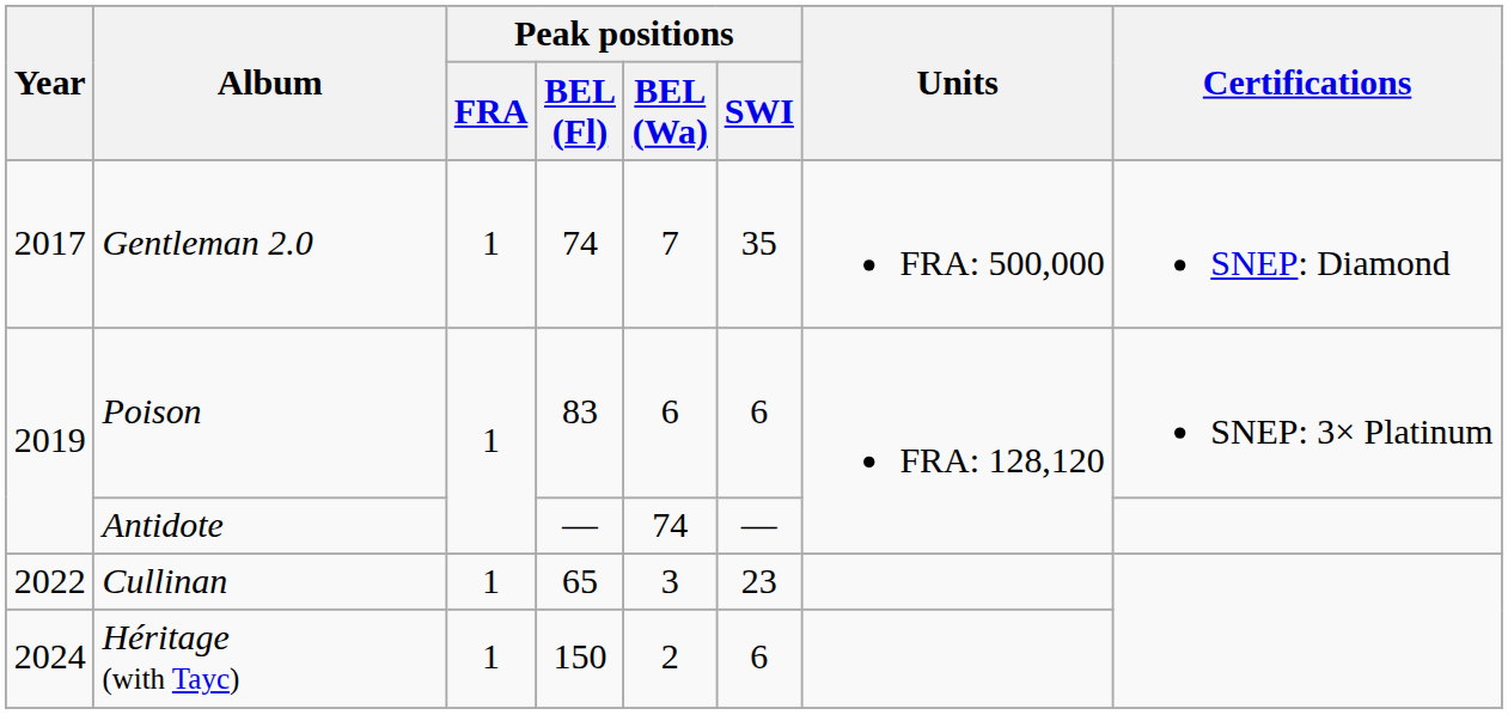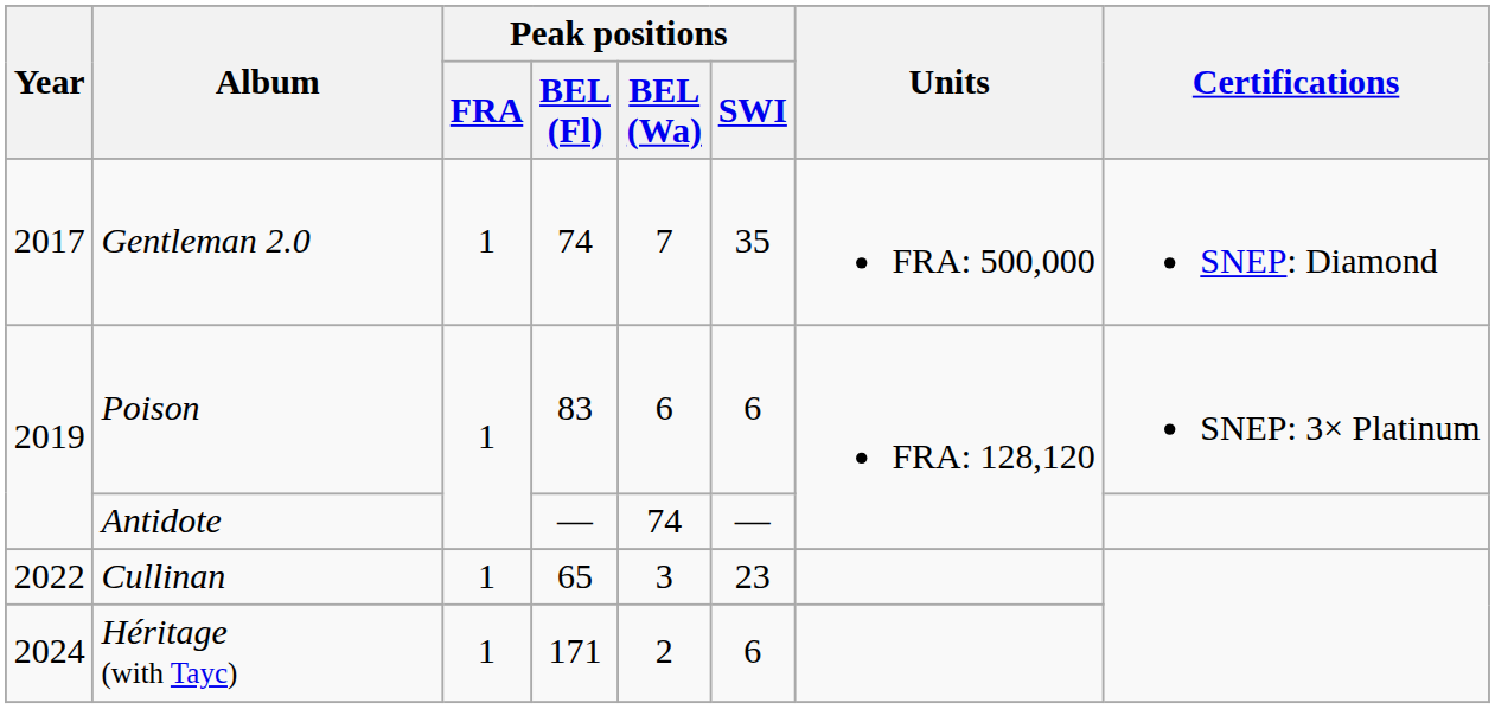Héritage (with Tayc) | Peak positions / BEL (Fl): 150 -> 171
